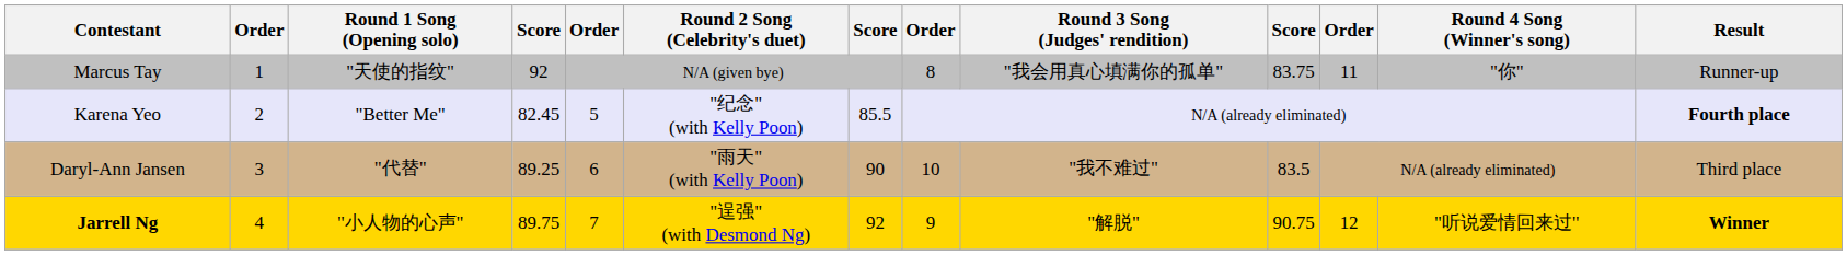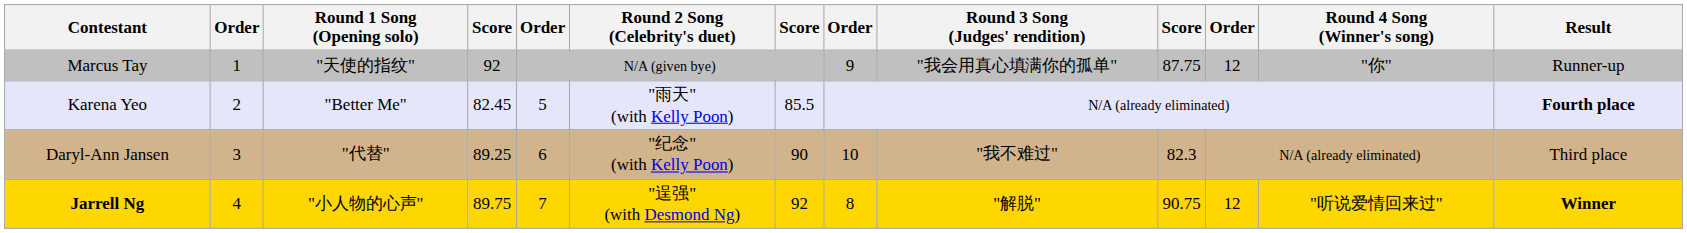Marcus Tay | column 8: 8 -> 9
Marcus Tay | column 10: 83.75 -> 87.75
Marcus Tay | column 11: 11 -> 12
Karena Yeo | Round 2 Song (Celebrity's duet): "纪念" (with Kelly Poon) -> "雨天" (with Kelly Poon)
Daryl-Ann Jansen | Round 2 Song (Celebrity's duet): "雨天" (with Kelly Poon) -> "纪念" (with Kelly Poon)
Daryl-Ann Jansen | column 10: 83.5 -> 82.3
Jarrell Ng | column 8: 9 -> 8
